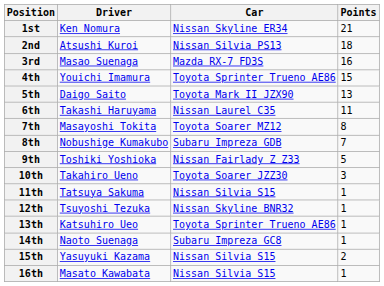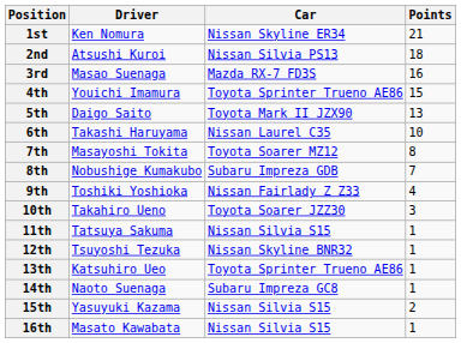6th | Points: 11 -> 10
9th | Points: 5 -> 4
